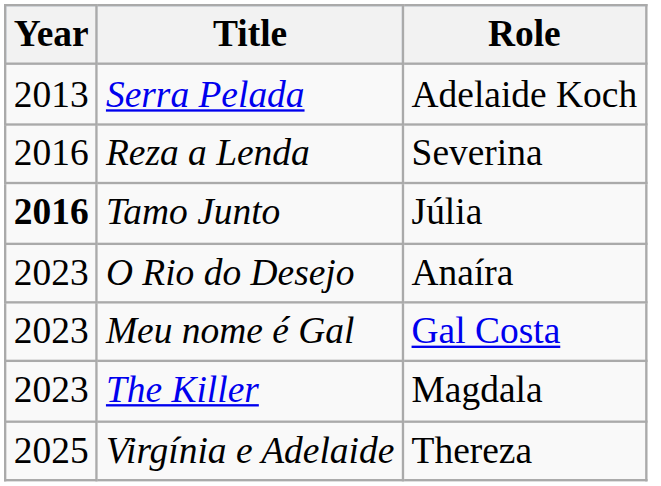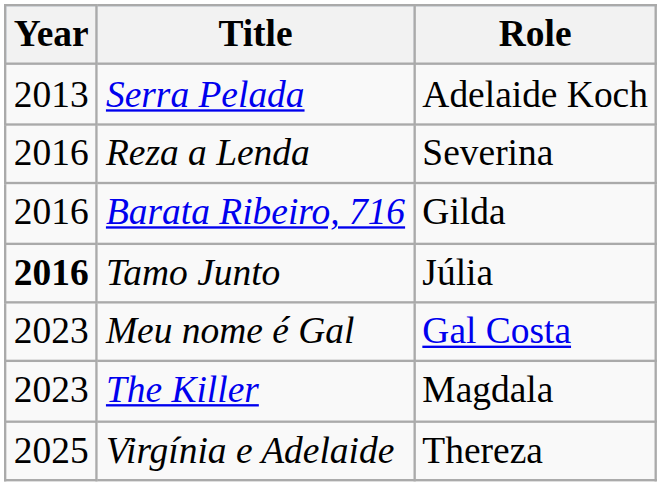+ row: 2016 | Barata Ribeiro, 716 | Gilda
- row: 2023 | O Rio do Desejo | Anaíra
